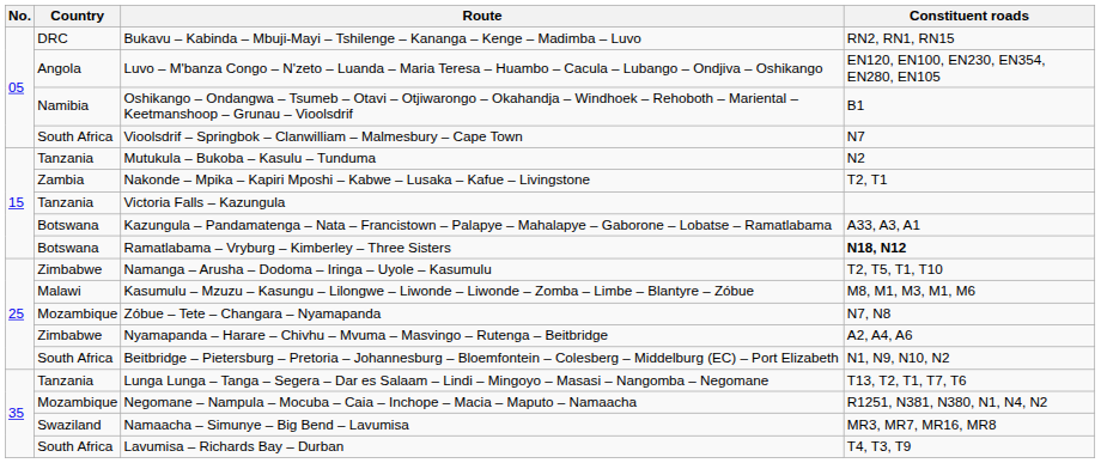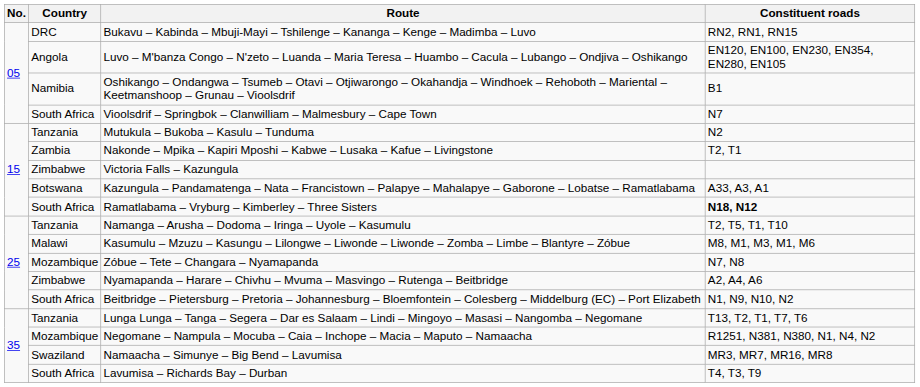Victoria Falls – Kazungula | Country: Tanzania -> Zimbabwe
Ramatlabama – Vryburg – Kimberley – Three Sisters | Country: Botswana -> South Africa
Namanga – Arusha – Dodoma – Iringa – Uyole – Kasumulu | Country: Zimbabwe -> Tanzania
